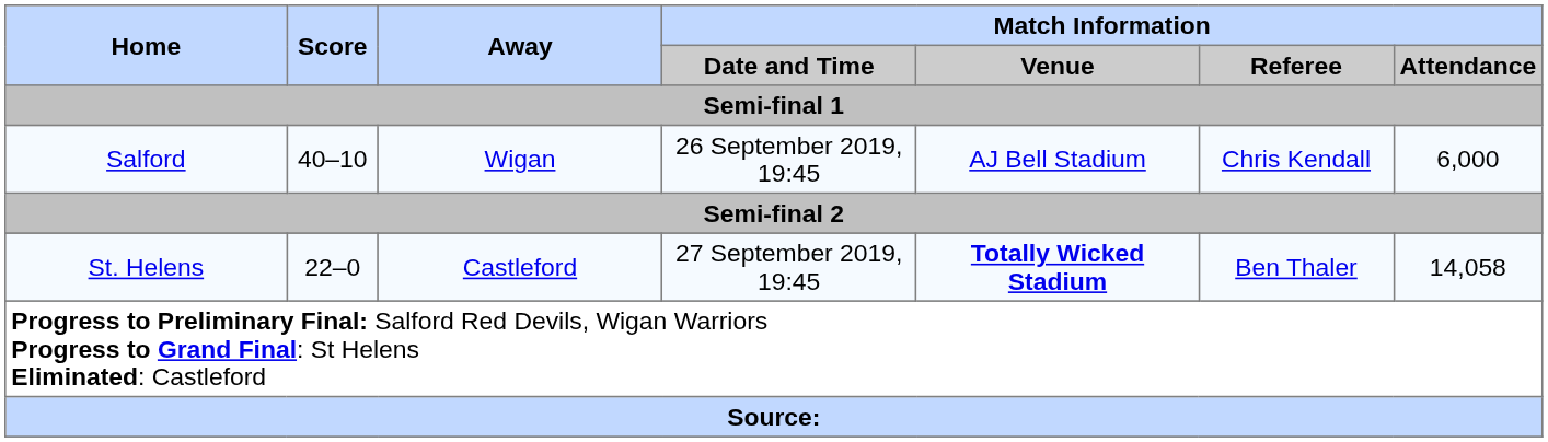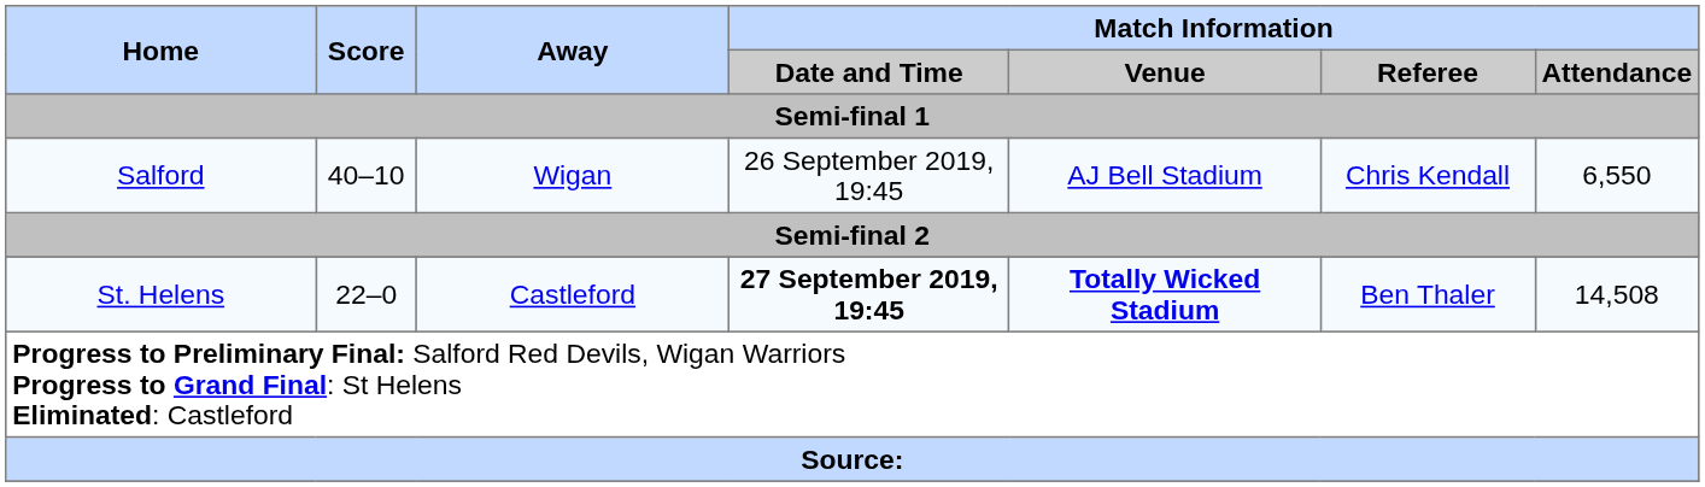Salford | Match Information / Attendance: 6,000 -> 6,550
St. Helens | Match Information / Date and Time: normal -> bold
St. Helens | Match Information / Attendance: 14,058 -> 14,508
